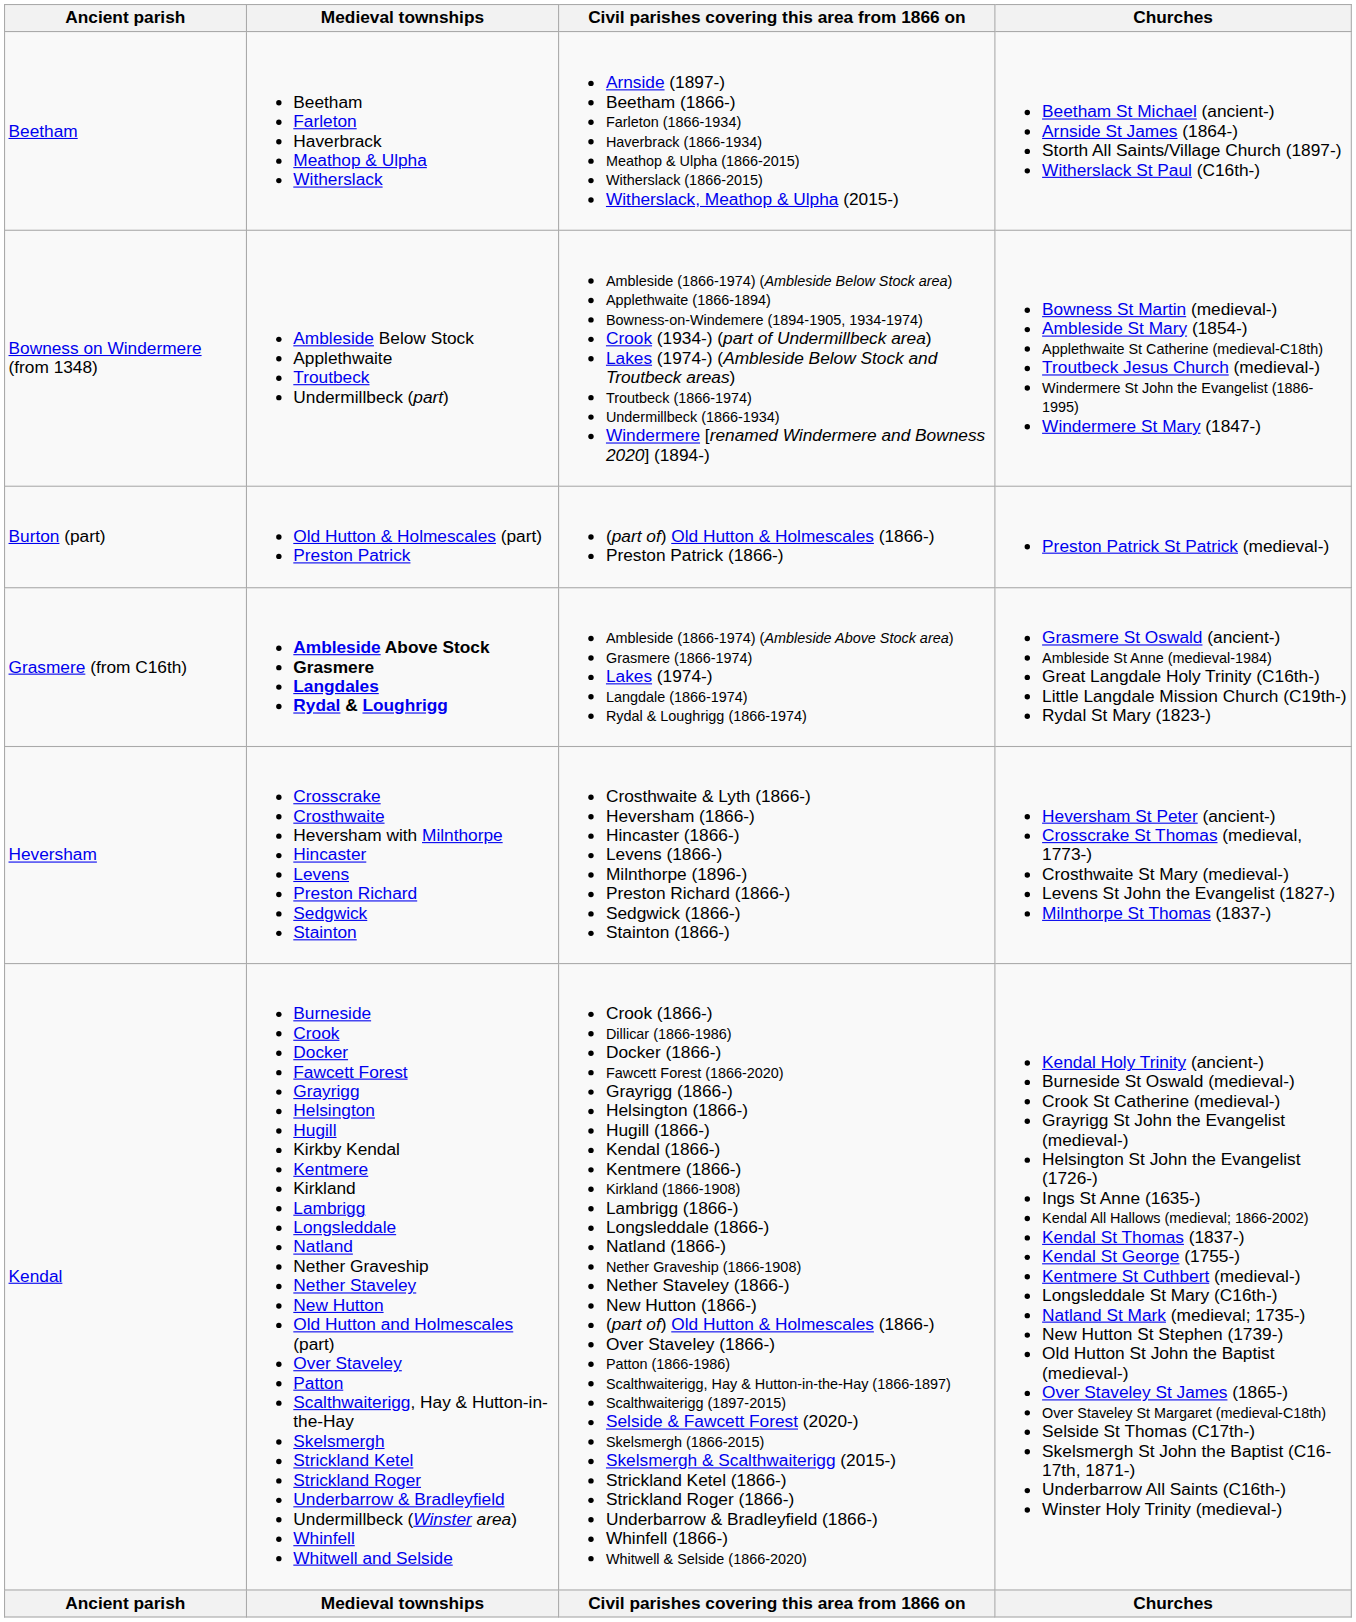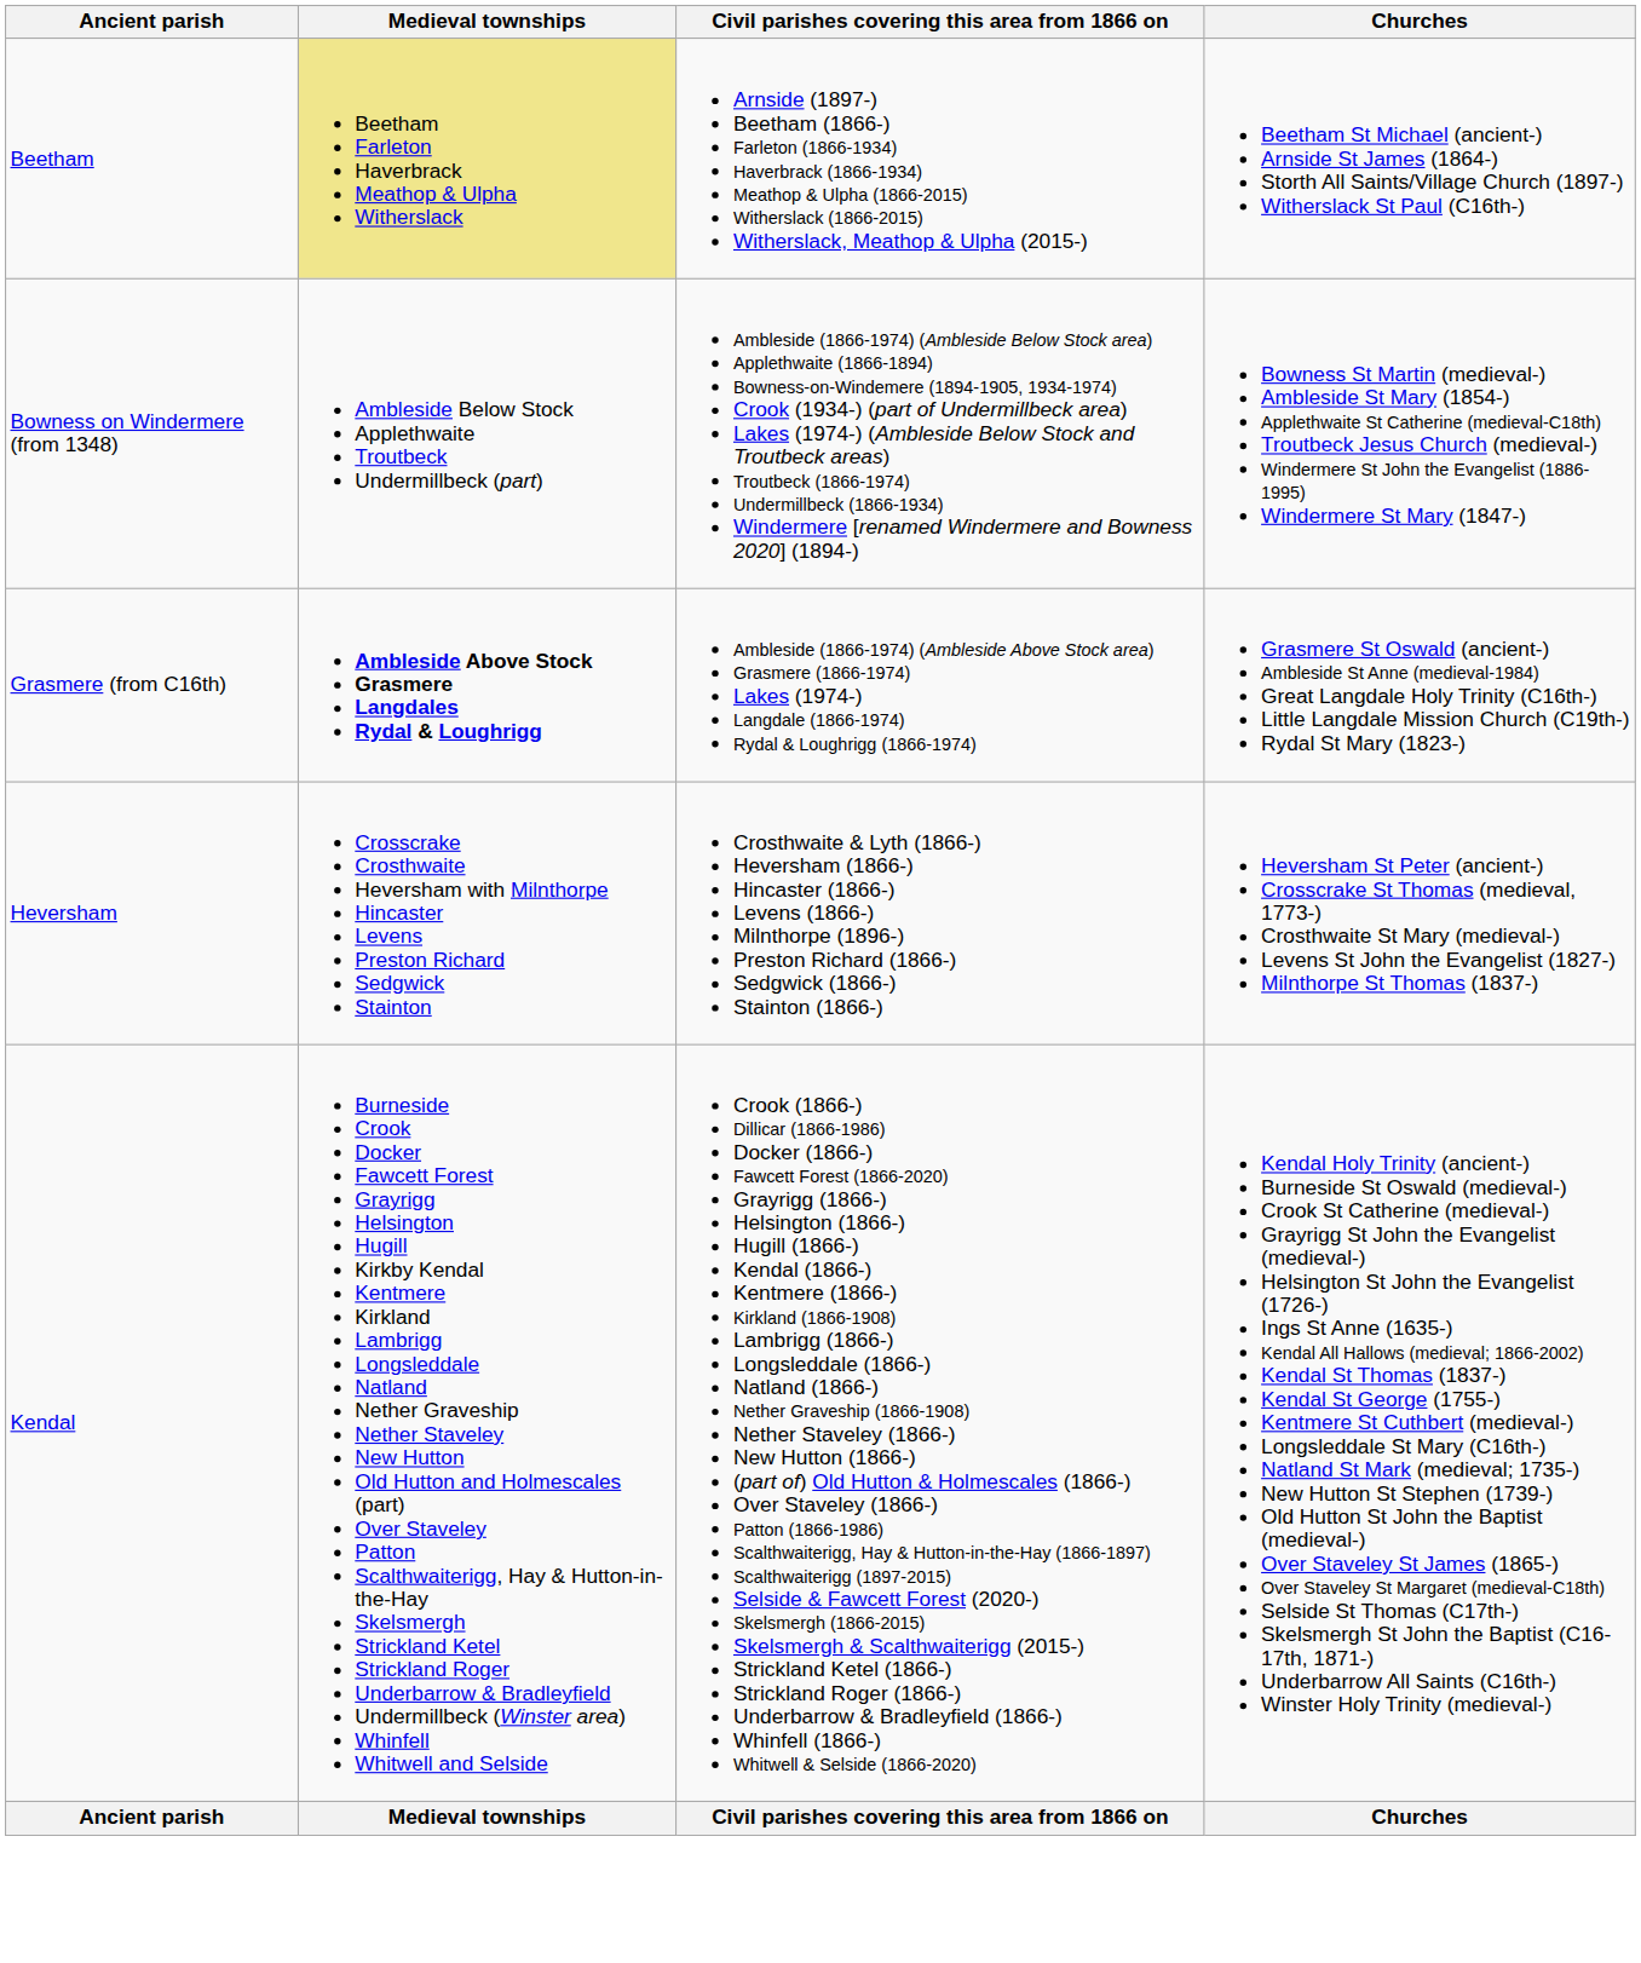Beetham | Medieval townships: no background -> khaki background
- row: Burton (part) | Old Hutton & Holmescales (part) Preston Patrick | (part of) Old Hutton & Holmescales (1866-) Preston Patrick (1866-) | Preston Patrick St Patrick (medieval-)
